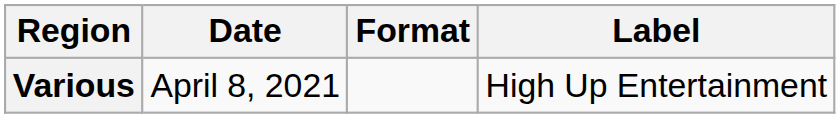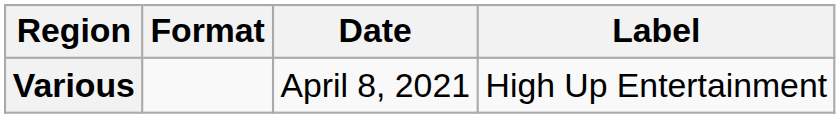columns swapped: Date <-> Format
